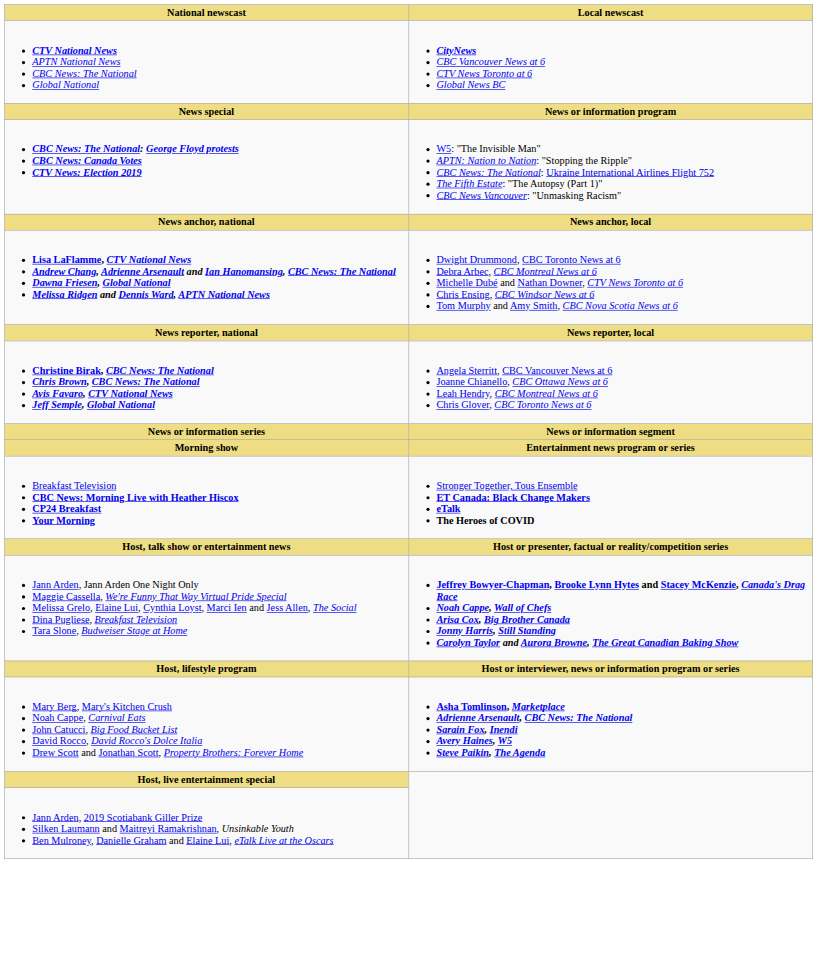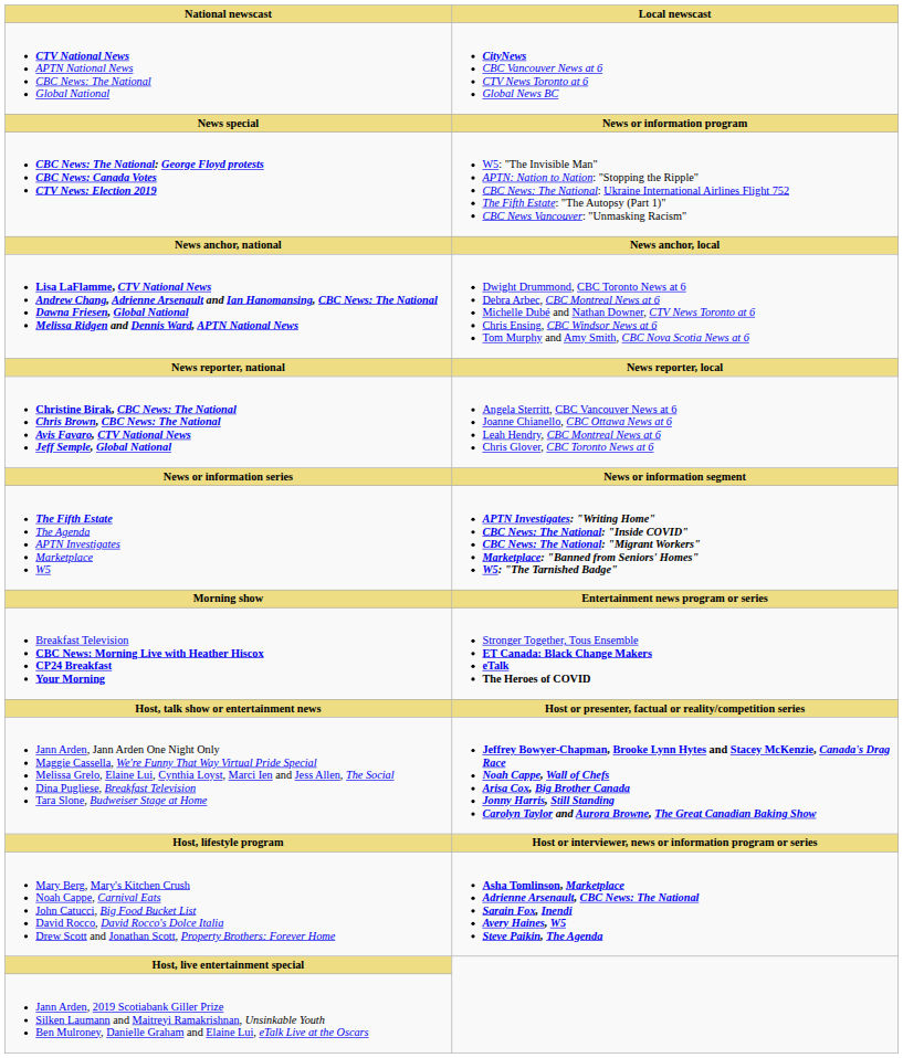+ row: The Fifth Estate The Agenda APTN Investigates Marketplace W5 | APTN Investigates: "Writing Home" CBC News: The National: "Inside COVID" CBC News: The National: "Migrant Workers" Marketplace: "Banned from Seniors' Homes" W5: "The Tarnished Badge"
